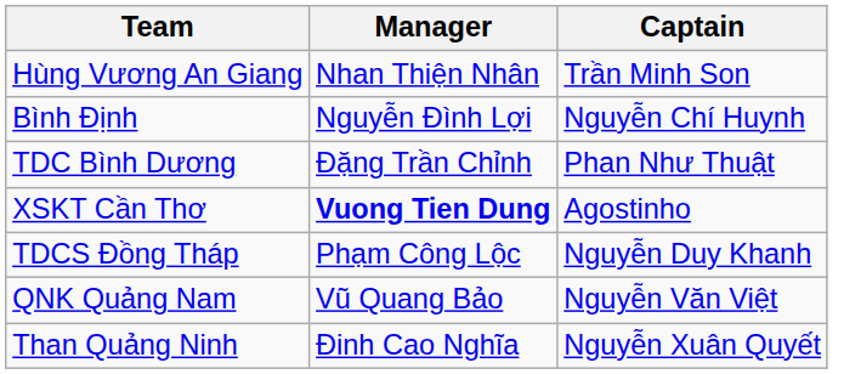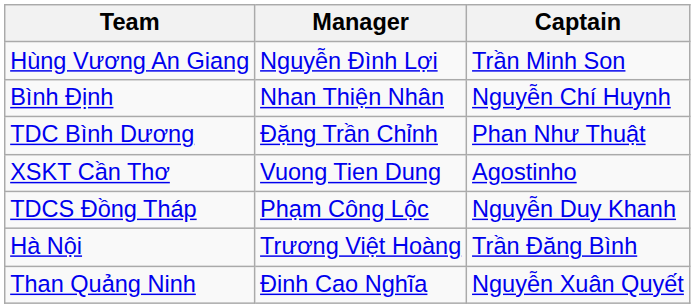Hùng Vương An Giang | Manager: Nhan Thiện Nhân -> Nguyễn Đình Lợi
Bình Định | Manager: Nguyễn Đình Lợi -> Nhan Thiện Nhân
XSKT Cần Thơ | Manager: bold -> normal
+ row: Hà Nội | Trương Việt Hoàng | Trần Đăng Bình
- row: QNK Quảng Nam | Vũ Quang Bảo | Nguyễn Văn Việt
